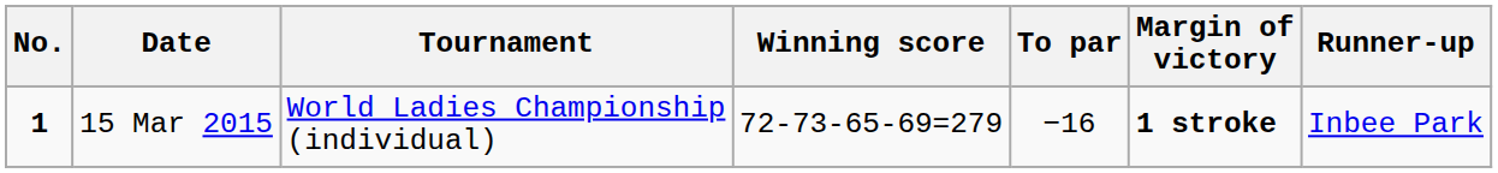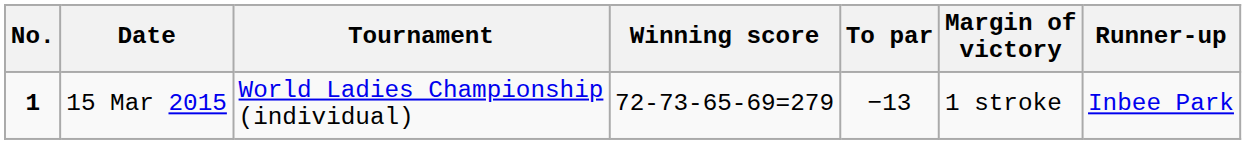15 Mar 2015 | To par: −16 -> −13
15 Mar 2015 | Margin of victory: bold -> normal
